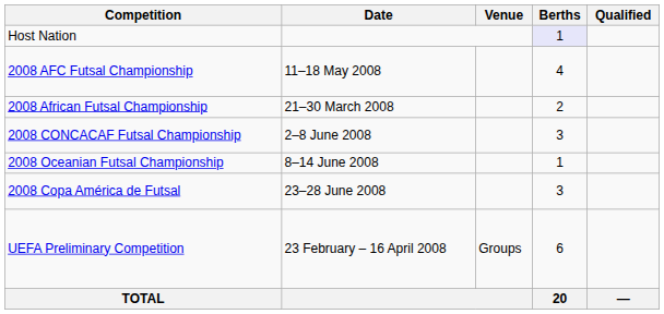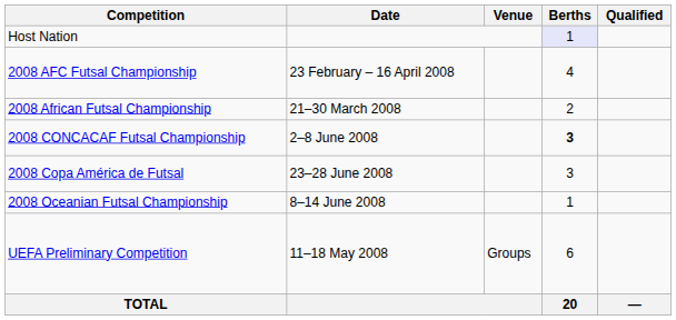2008 AFC Futsal Championship | Date: 11–18 May 2008 -> 23 February – 16 April 2008
2008 CONCACAF Futsal Championship | Berths: normal -> bold
rows swapped: 2008 Copa América de Futsal <-> 2008 Oceanian Futsal Championship
UEFA Preliminary Competition | Date: 23 February – 16 April 2008 -> 11–18 May 2008
